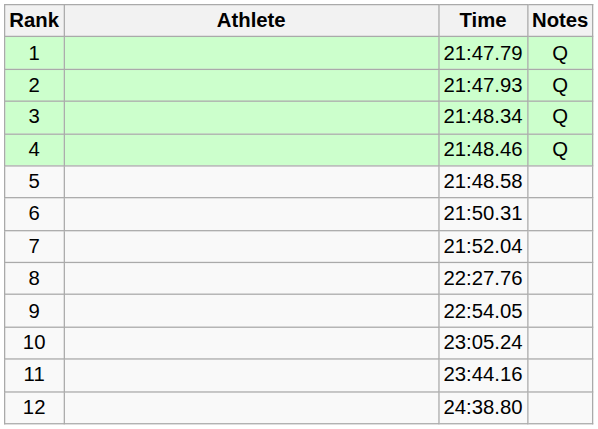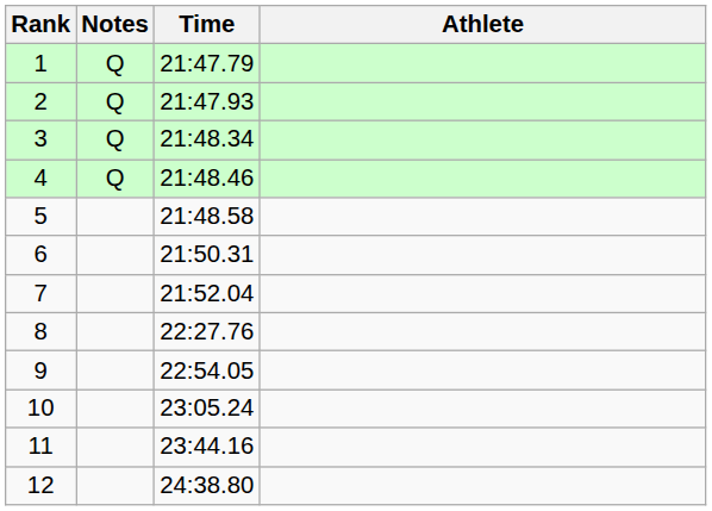columns swapped: Athlete <-> Notes
